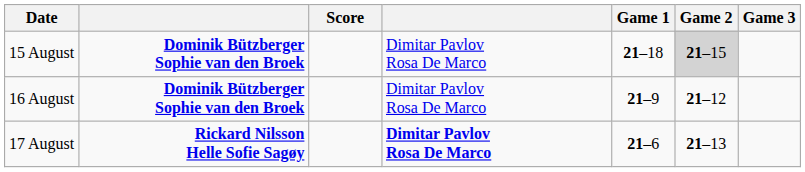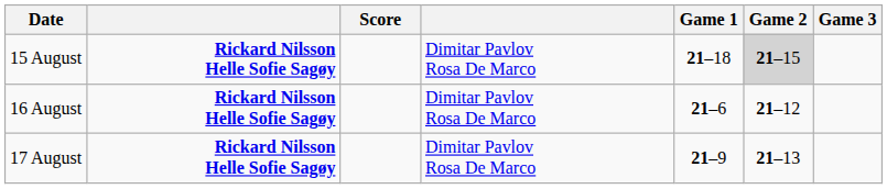15 August | column 2: Dominik Bützberger Sophie van den Broek -> Rickard Nilsson Helle Sofie Sagøy
16 August | column 2: Dominik Bützberger Sophie van den Broek -> Rickard Nilsson Helle Sofie Sagøy
16 August | Game 1: 21–9 -> 21–6
17 August | column 4: bold -> normal
17 August | Game 1: 21–6 -> 21–9
